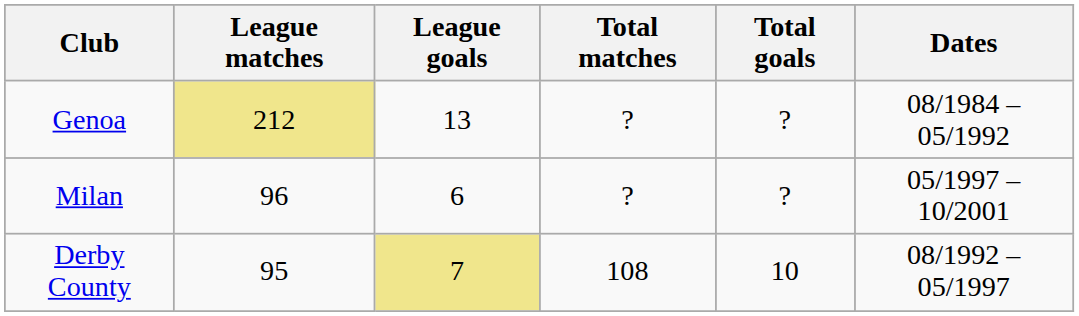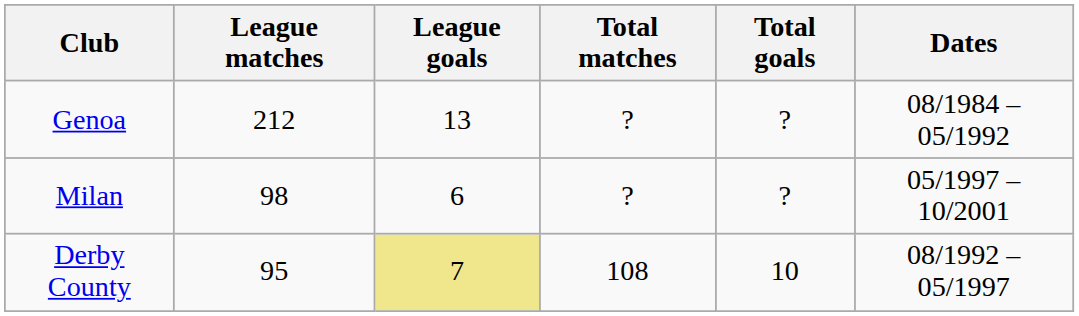Genoa | League matches: khaki background -> no background
Milan | League matches: 96 -> 98
